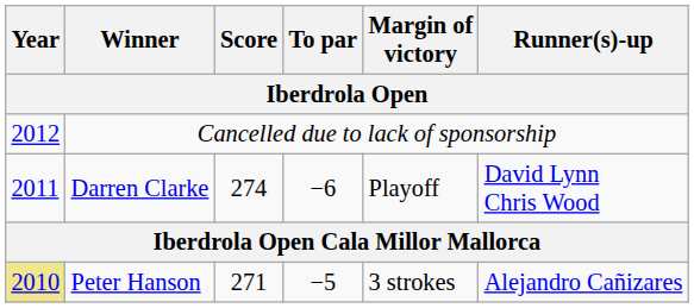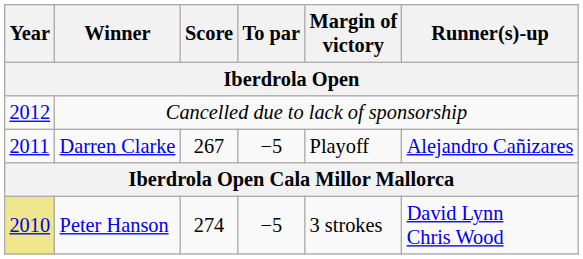Darren Clarke | Score: 274 -> 267
Darren Clarke | To par: −6 -> −5
Darren Clarke | Runner(s)-up: David Lynn Chris Wood -> Alejandro Cañizares
Peter Hanson | Score: 271 -> 274
Peter Hanson | Runner(s)-up: Alejandro Cañizares -> David Lynn Chris Wood
